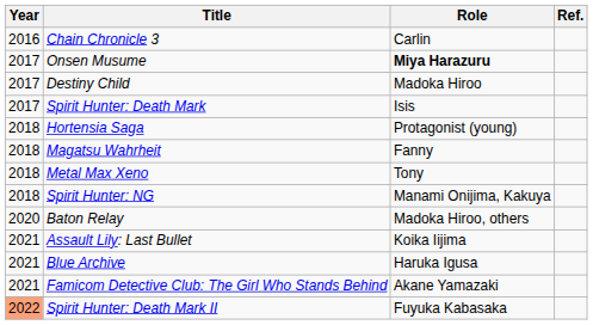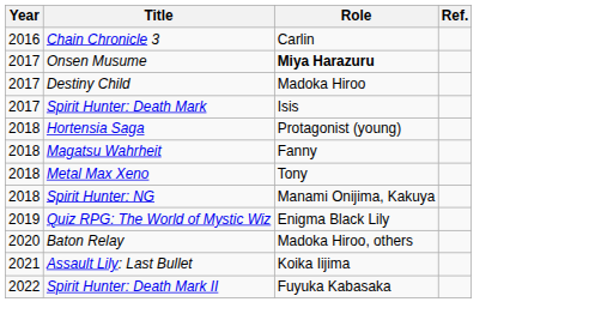+ row: 2019 | Quiz RPG: The World of Mystic Wiz | Enigma Black Lily
- row: 2021 | Blue Archive | Haruka Igusa
- row: 2021 | Famicom Detective Club: The Girl Who Stands Behind | Akane Yamazaki
Spirit Hunter: Death Mark II | Year: lightsalmon background -> no background
